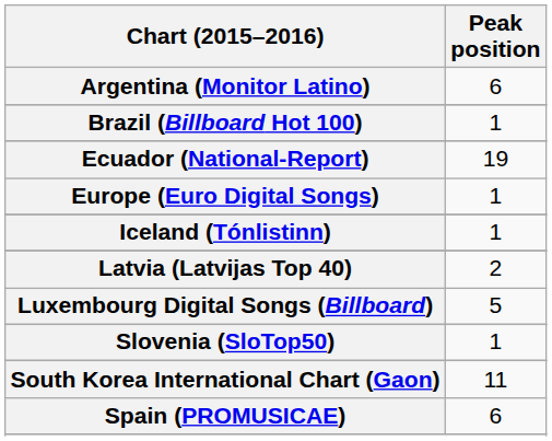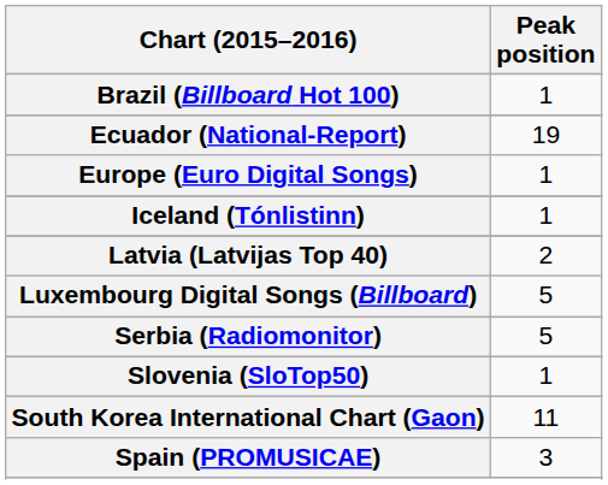- row: Argentina (Monitor Latino) | 6
+ row: Serbia (Radiomonitor) | 5
Spain (PROMUSICAE) | Peak position: 6 -> 3
